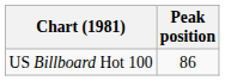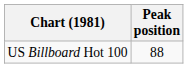US Billboard Hot 100 | Peak position: 86 -> 88
